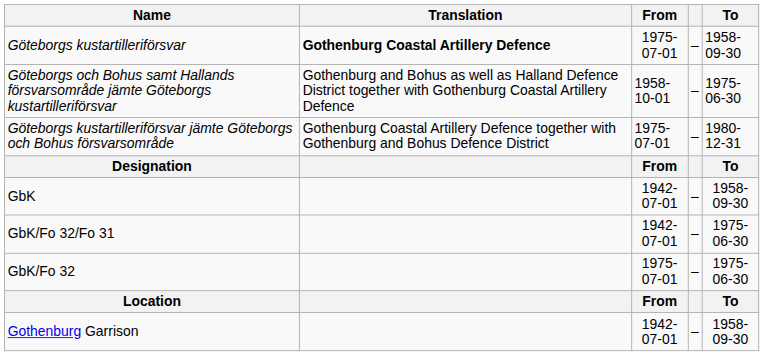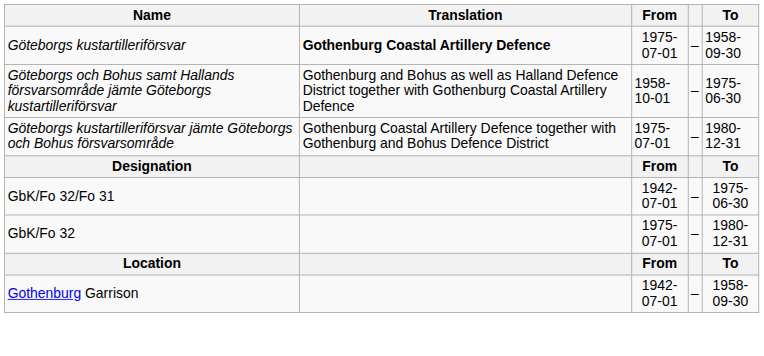- row: GbK | 1942-07-01 | – | 1958-09-30
GbK/Fo 32 | To: 1975-06-30 -> 1980-12-31
